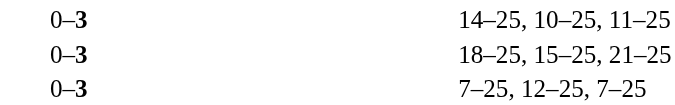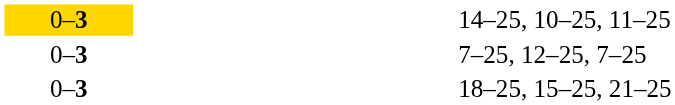14–25, 10–25, 11–25 | column 2: no background -> gold background
rows swapped: 18–25, 15–25, 21–25 <-> 7–25, 12–25, 7–25
